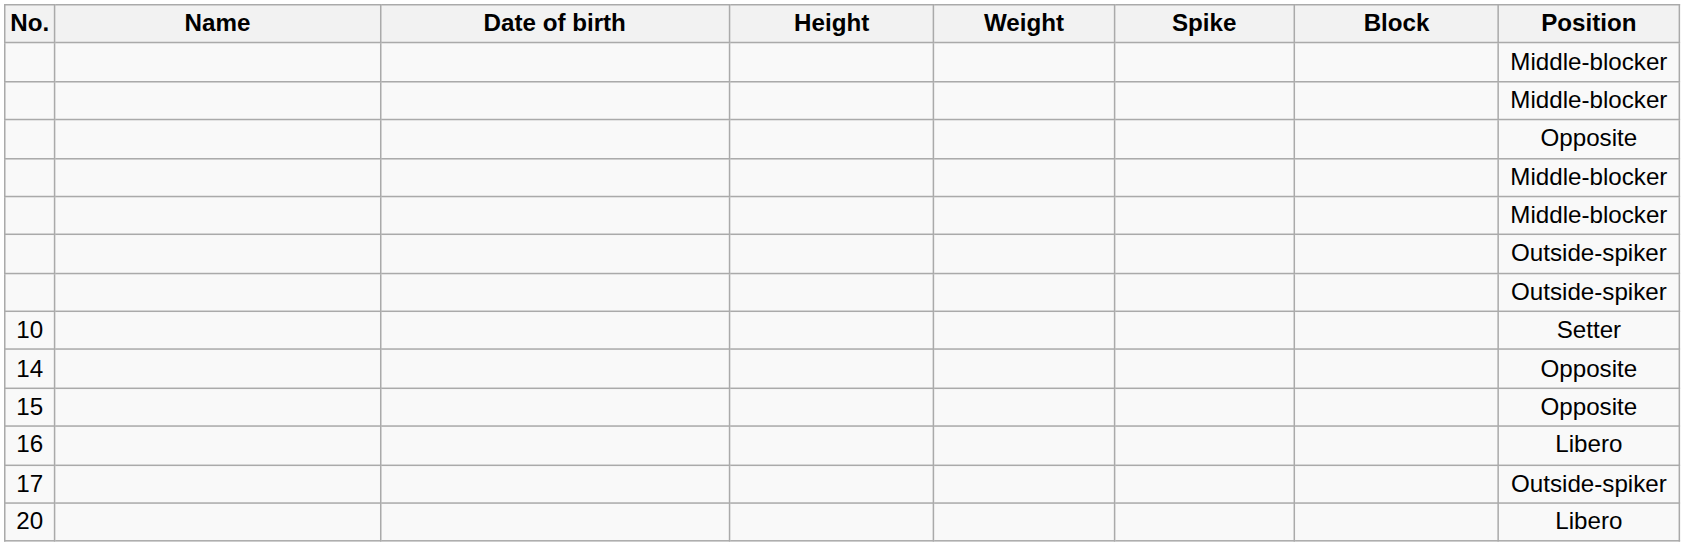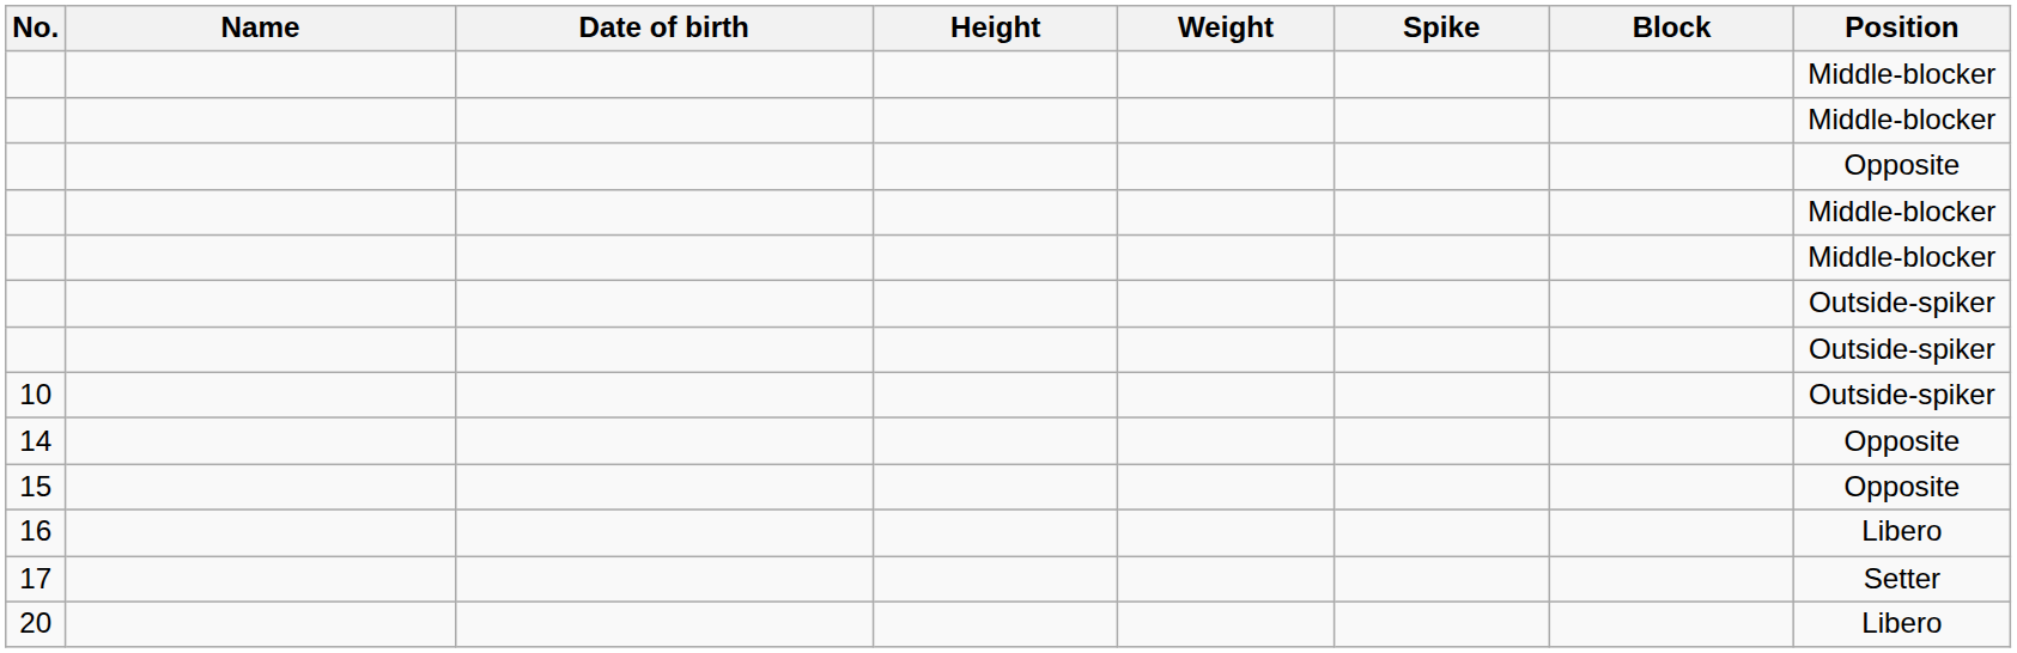10 | Position: Setter -> Outside-spiker
17 | Position: Outside-spiker -> Setter
